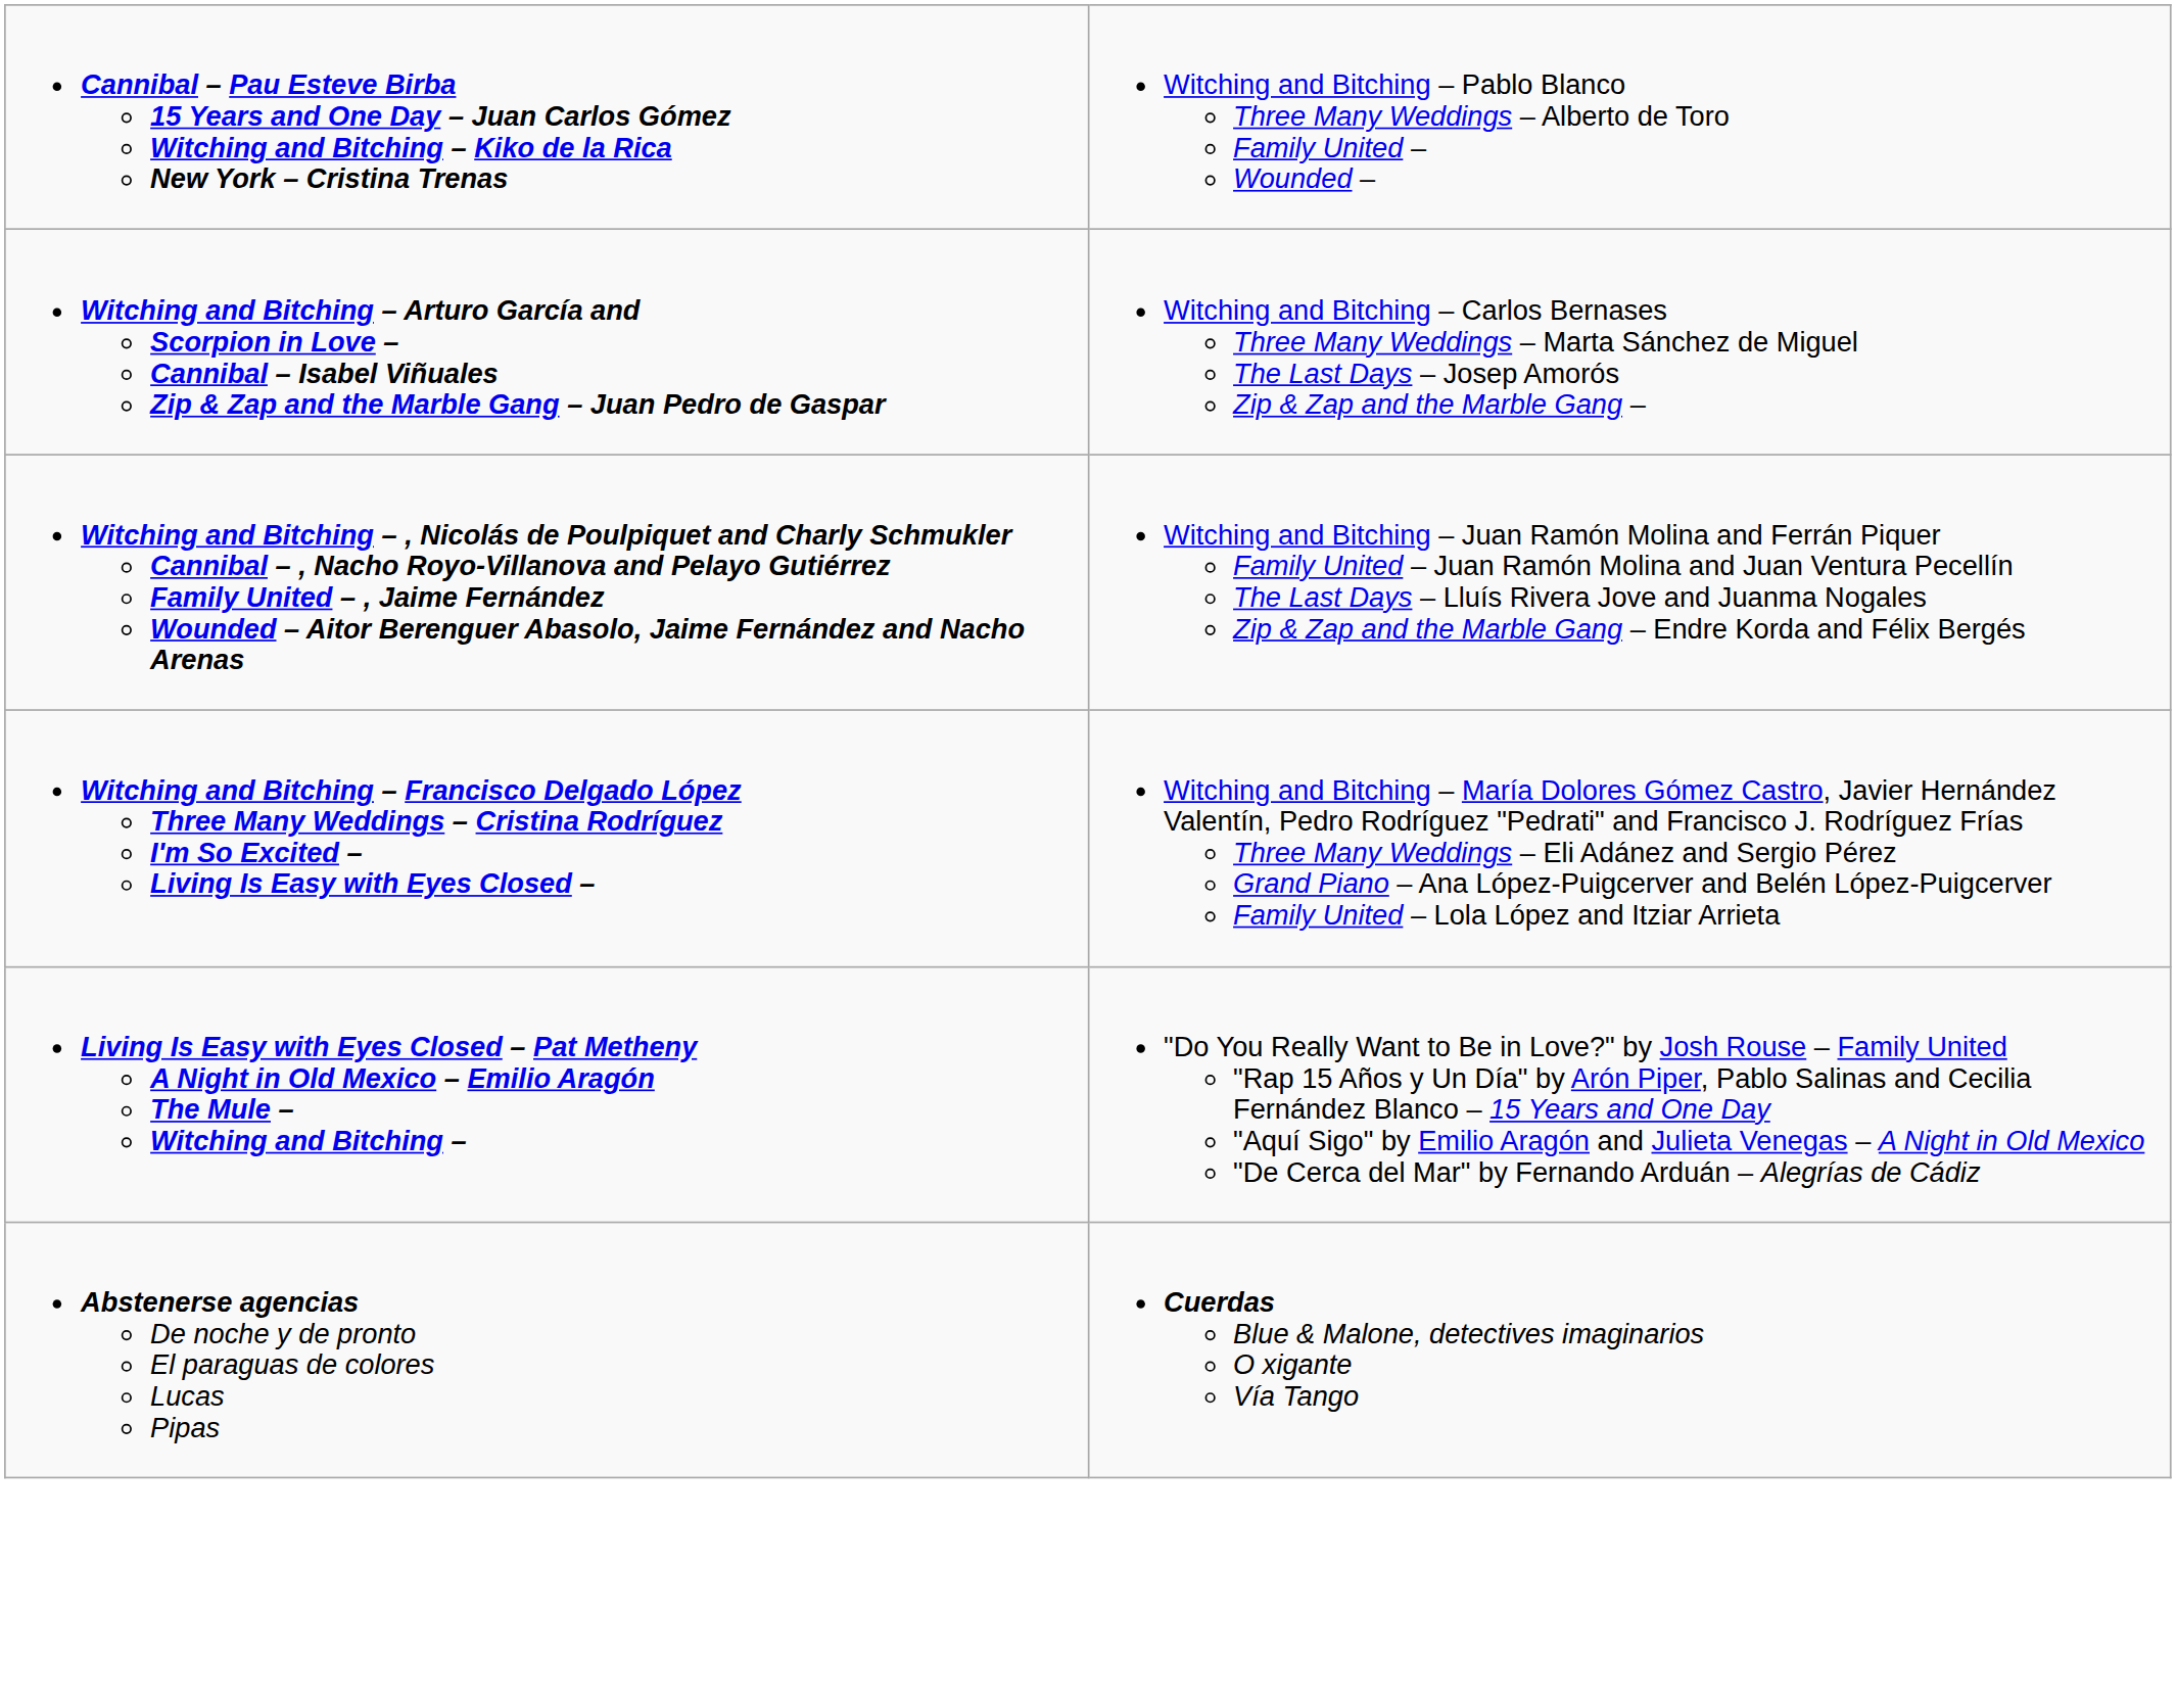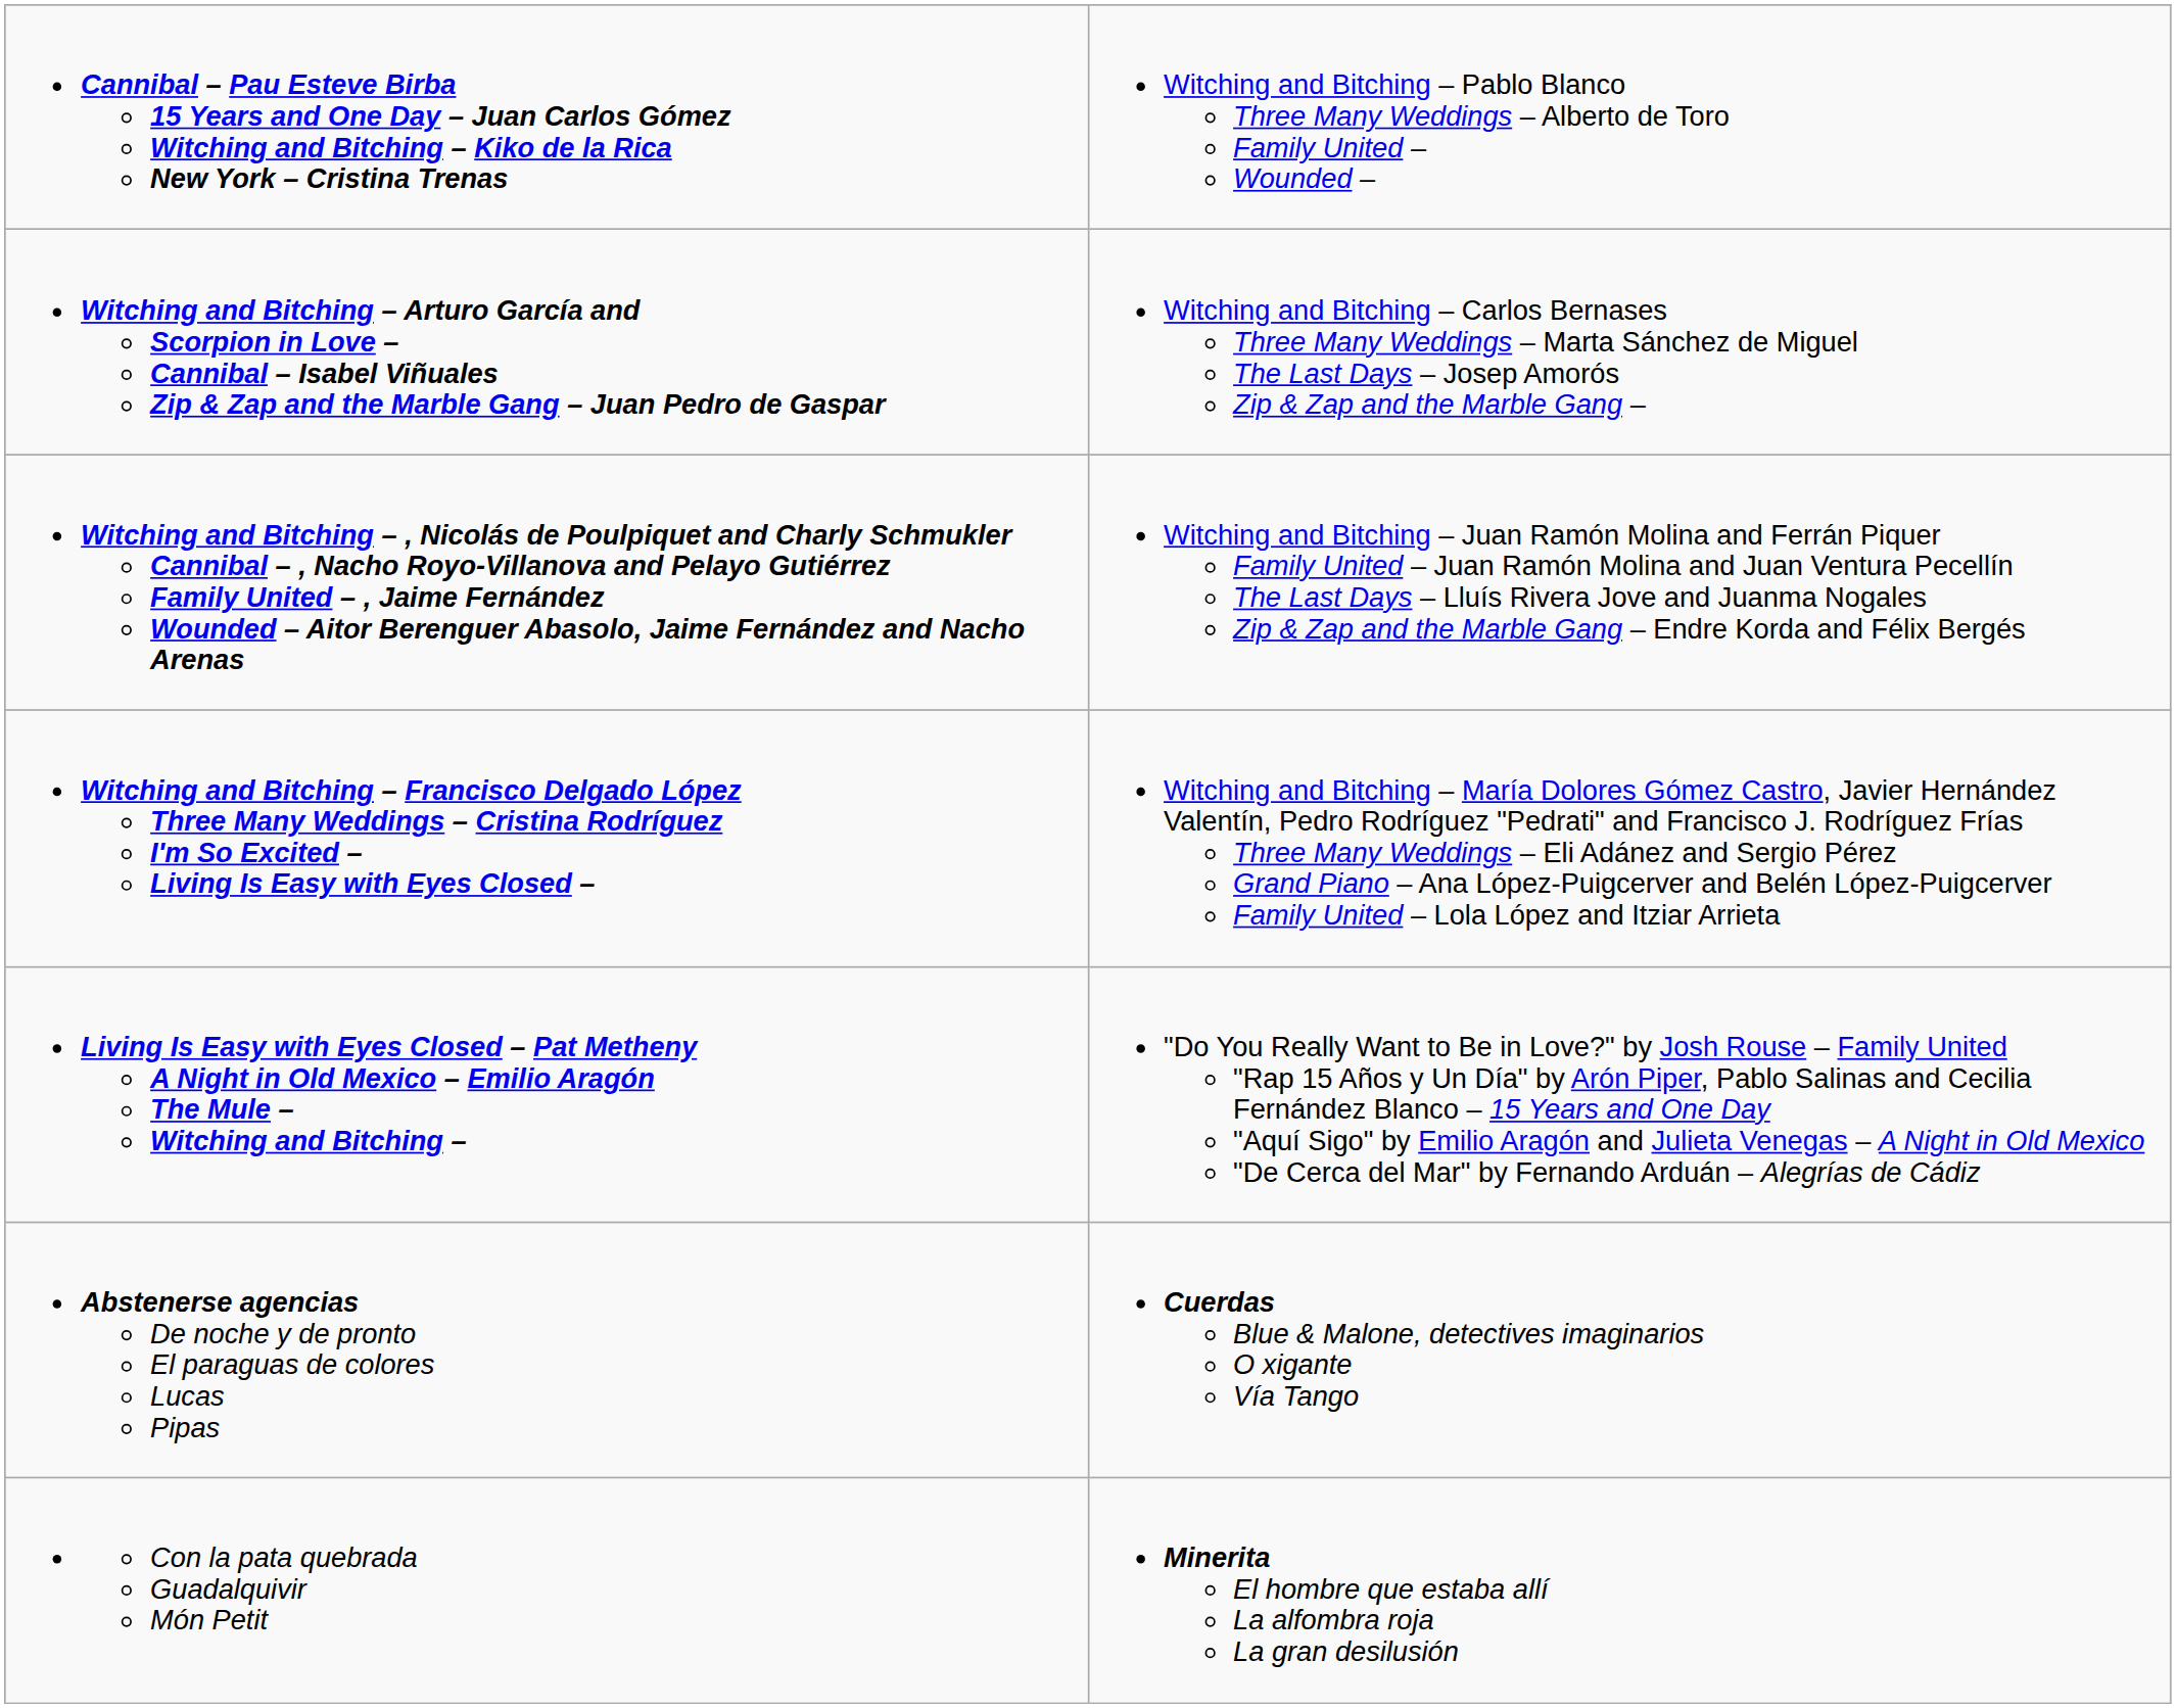+ row: Con la pata quebrada Guadalquivir Món Petit | Minerita El hombre que estaba allí La alfombra roja La gran desilusión
